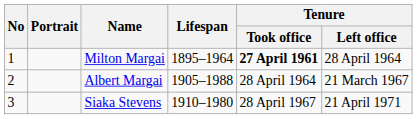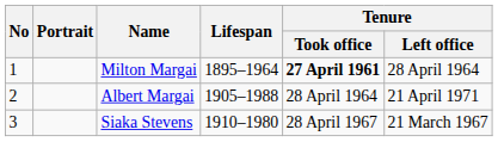Albert Margai | Tenure / Left office: 21 March 1967 -> 21 April 1971
Siaka Stevens | Tenure / Left office: 21 April 1971 -> 21 March 1967
